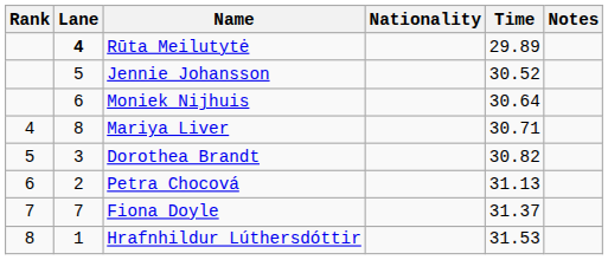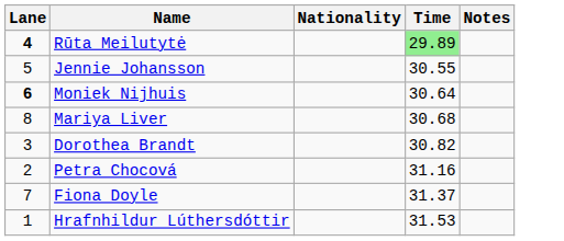- column: Rank | 4 | 5 | 6 | 7 | 8
Rūta Meilutytė | Time: no background -> lightgreen background
Jennie Johansson | Time: 30.52 -> 30.55
Moniek Nijhuis | Lane: normal -> bold
Mariya Liver | Time: 30.71 -> 30.68
Petra Chocová | Time: 31.13 -> 31.16
